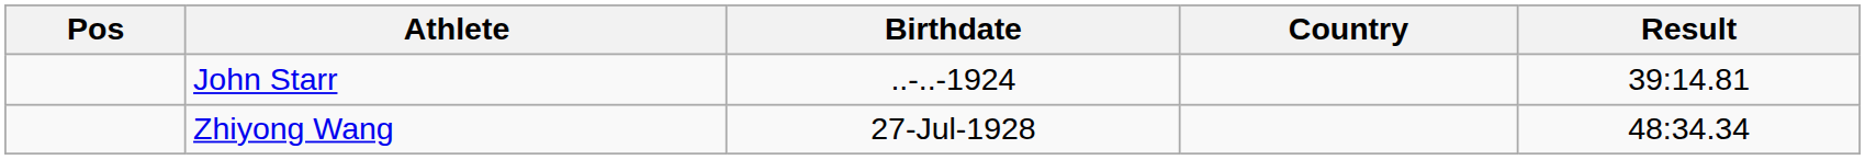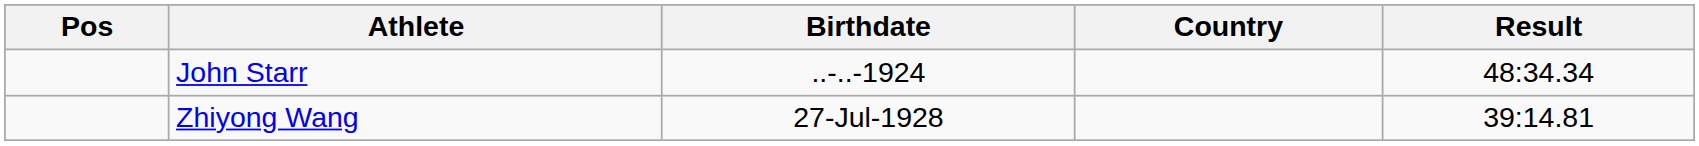John Starr | Result: 39:14.81 -> 48:34.34
Zhiyong Wang | Result: 48:34.34 -> 39:14.81
